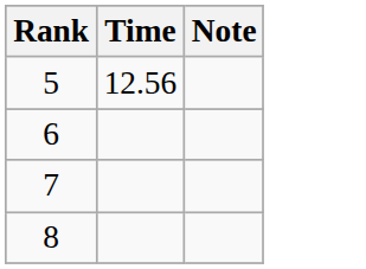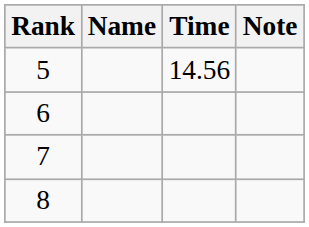+ column: Name
5 | Time: 12.56 -> 14.56
